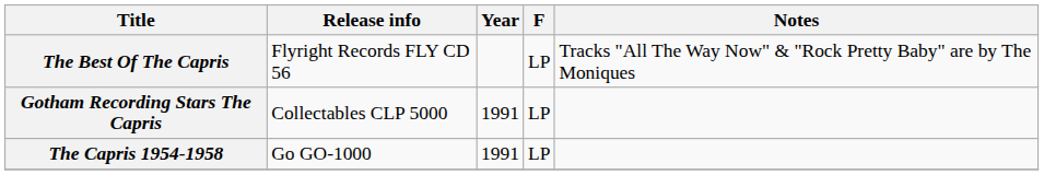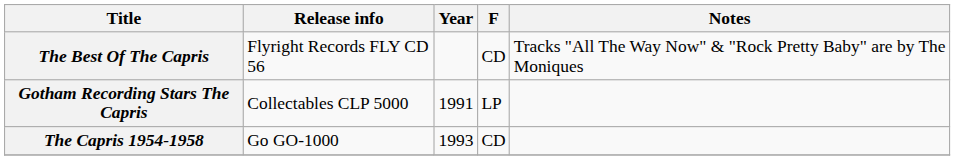The Best Of The Capris | F: LP -> CD
The Capris 1954-1958 | Year: 1991 -> 1993
The Capris 1954-1958 | F: LP -> CD
